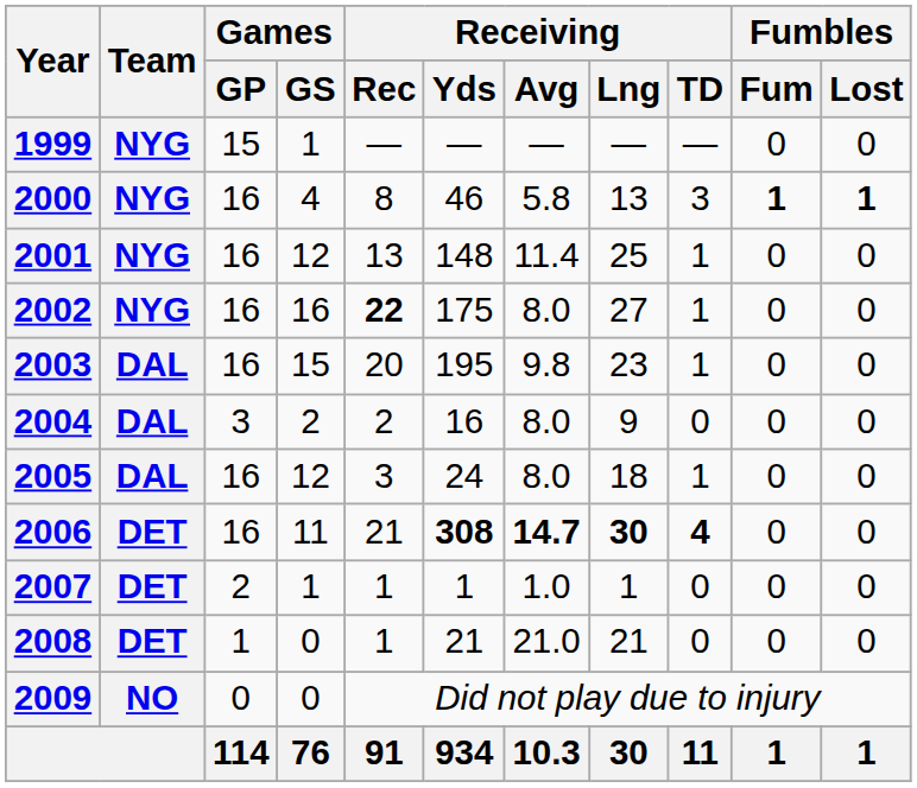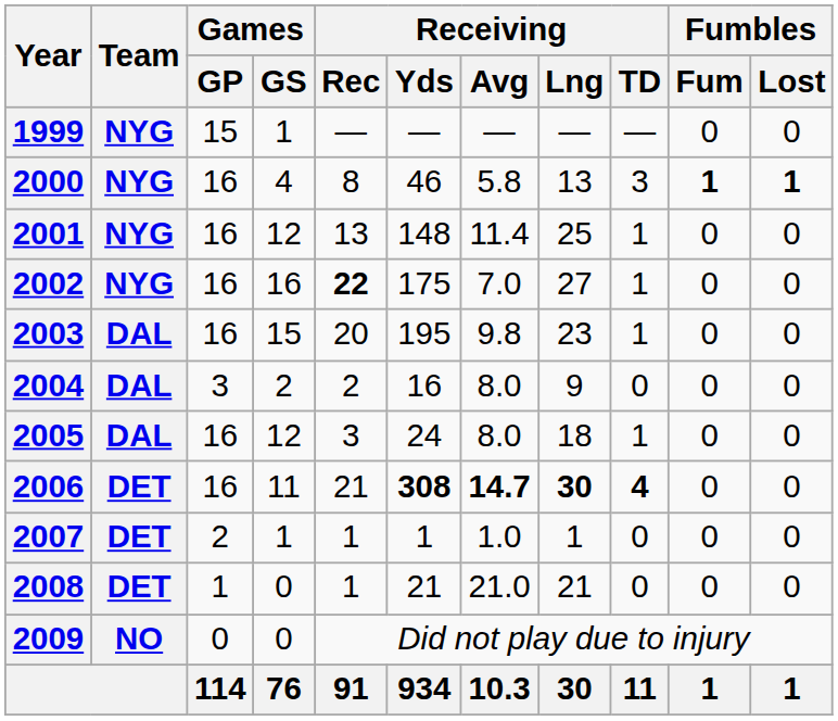2002 | Receiving / Avg: 8.0 -> 7.0
